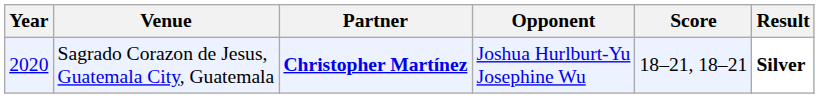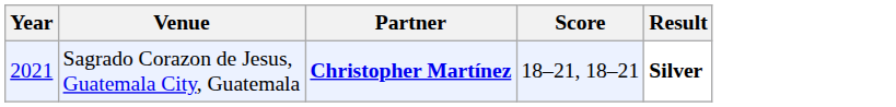- column: Opponent | Joshua Hurlburt-Yu Josephine Wu
Sagrado Corazon de Jesus, Guatemala City, Guatemala | Year: 2020 -> 2021
